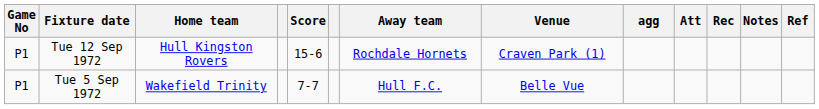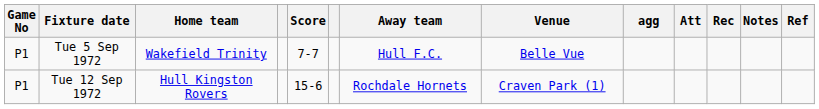rows swapped: Tue 5 Sep 1972 <-> Tue 12 Sep 1972
